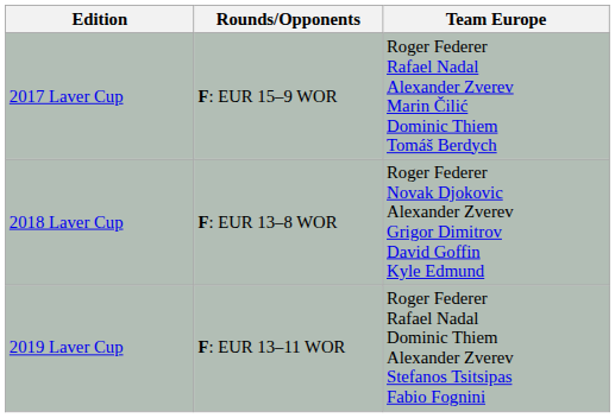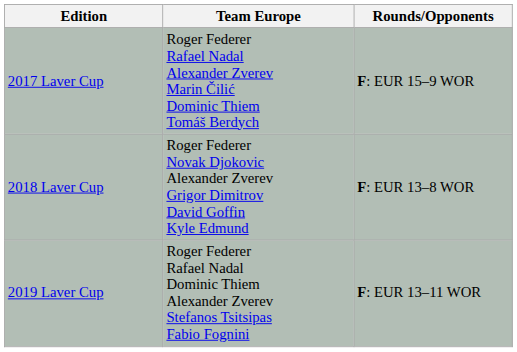columns swapped: Team Europe <-> Rounds/Opponents
